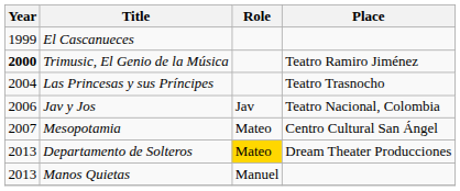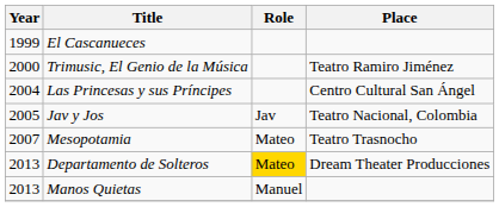Trimusic, El Genio de la Música | Year: bold -> normal
Las Princesas y sus Príncipes | Place: Teatro Trasnocho -> Centro Cultural San Ángel
Jav y Jos | Year: 2006 -> 2005
Mesopotamia | Place: Centro Cultural San Ángel -> Teatro Trasnocho
